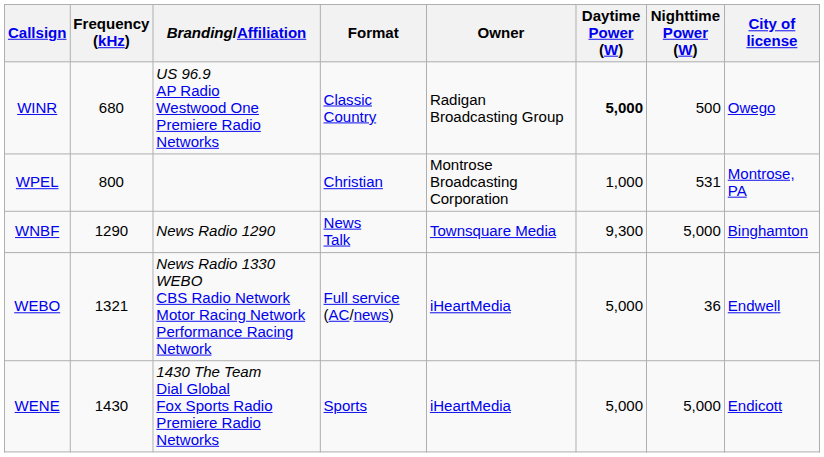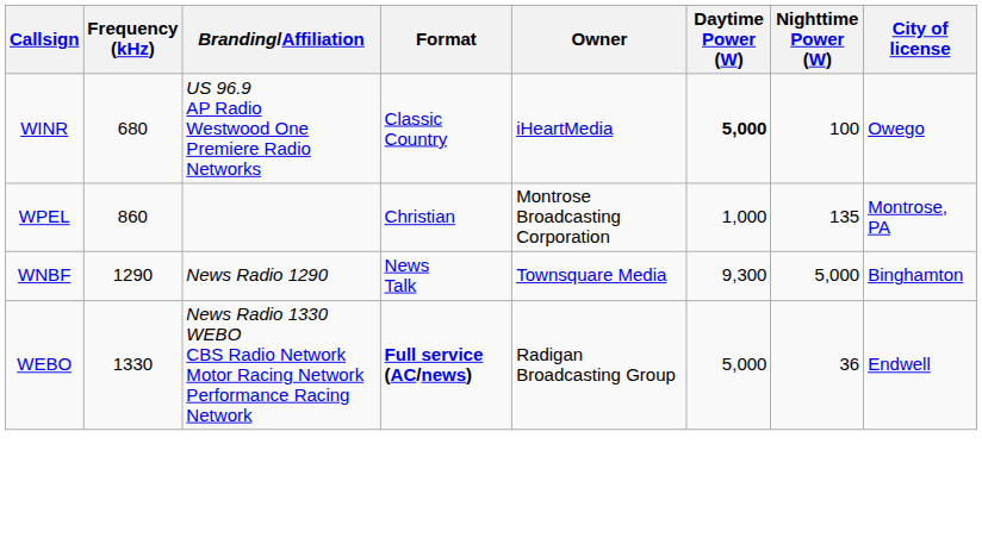WINR | Owner: Radigan Broadcasting Group -> iHeartMedia
WINR | Nighttime Power (W): 500 -> 100
WPEL | Frequency (kHz): 800 -> 860
WPEL | Nighttime Power (W): 531 -> 135
WEBO | Frequency (kHz): 1321 -> 1330
WEBO | Format: normal -> bold
WEBO | Owner: iHeartMedia -> Radigan Broadcasting Group
- row: WENE | 1430 | 1430 The Team Dial Global Fox Sports Radio Premiere Radio Networks | Sports | iHeartMedia | 5,000 | 5,000 | Endicott
